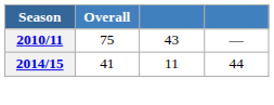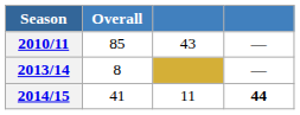2010/11 | Overall: 75 -> 85
+ row: 2013/14 | 8 | —
2014/15 | column 4: normal -> bold
